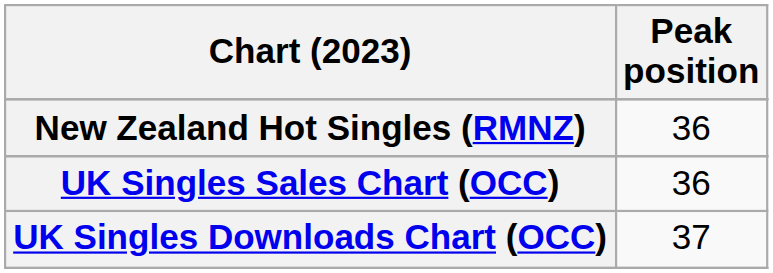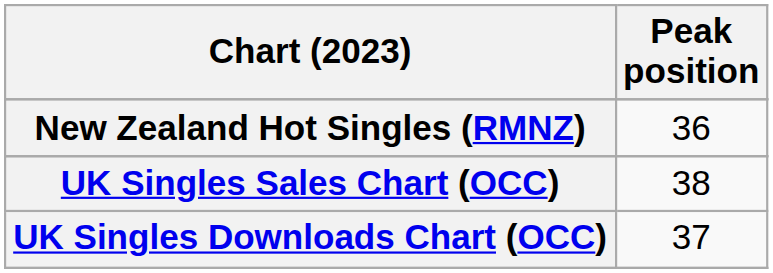UK Singles Sales Chart (OCC) | Peak position: 36 -> 38
